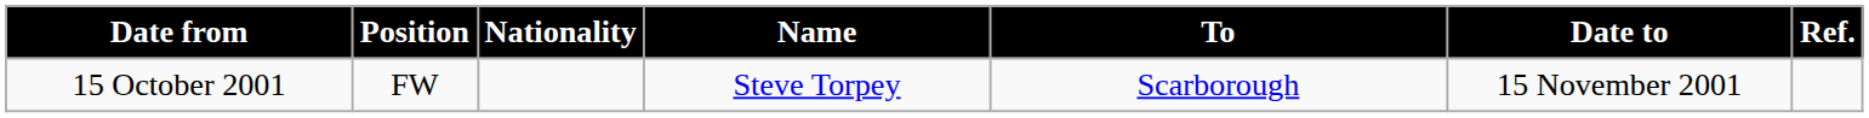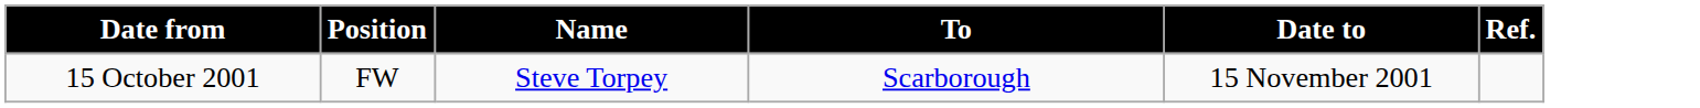- column: Nationality
